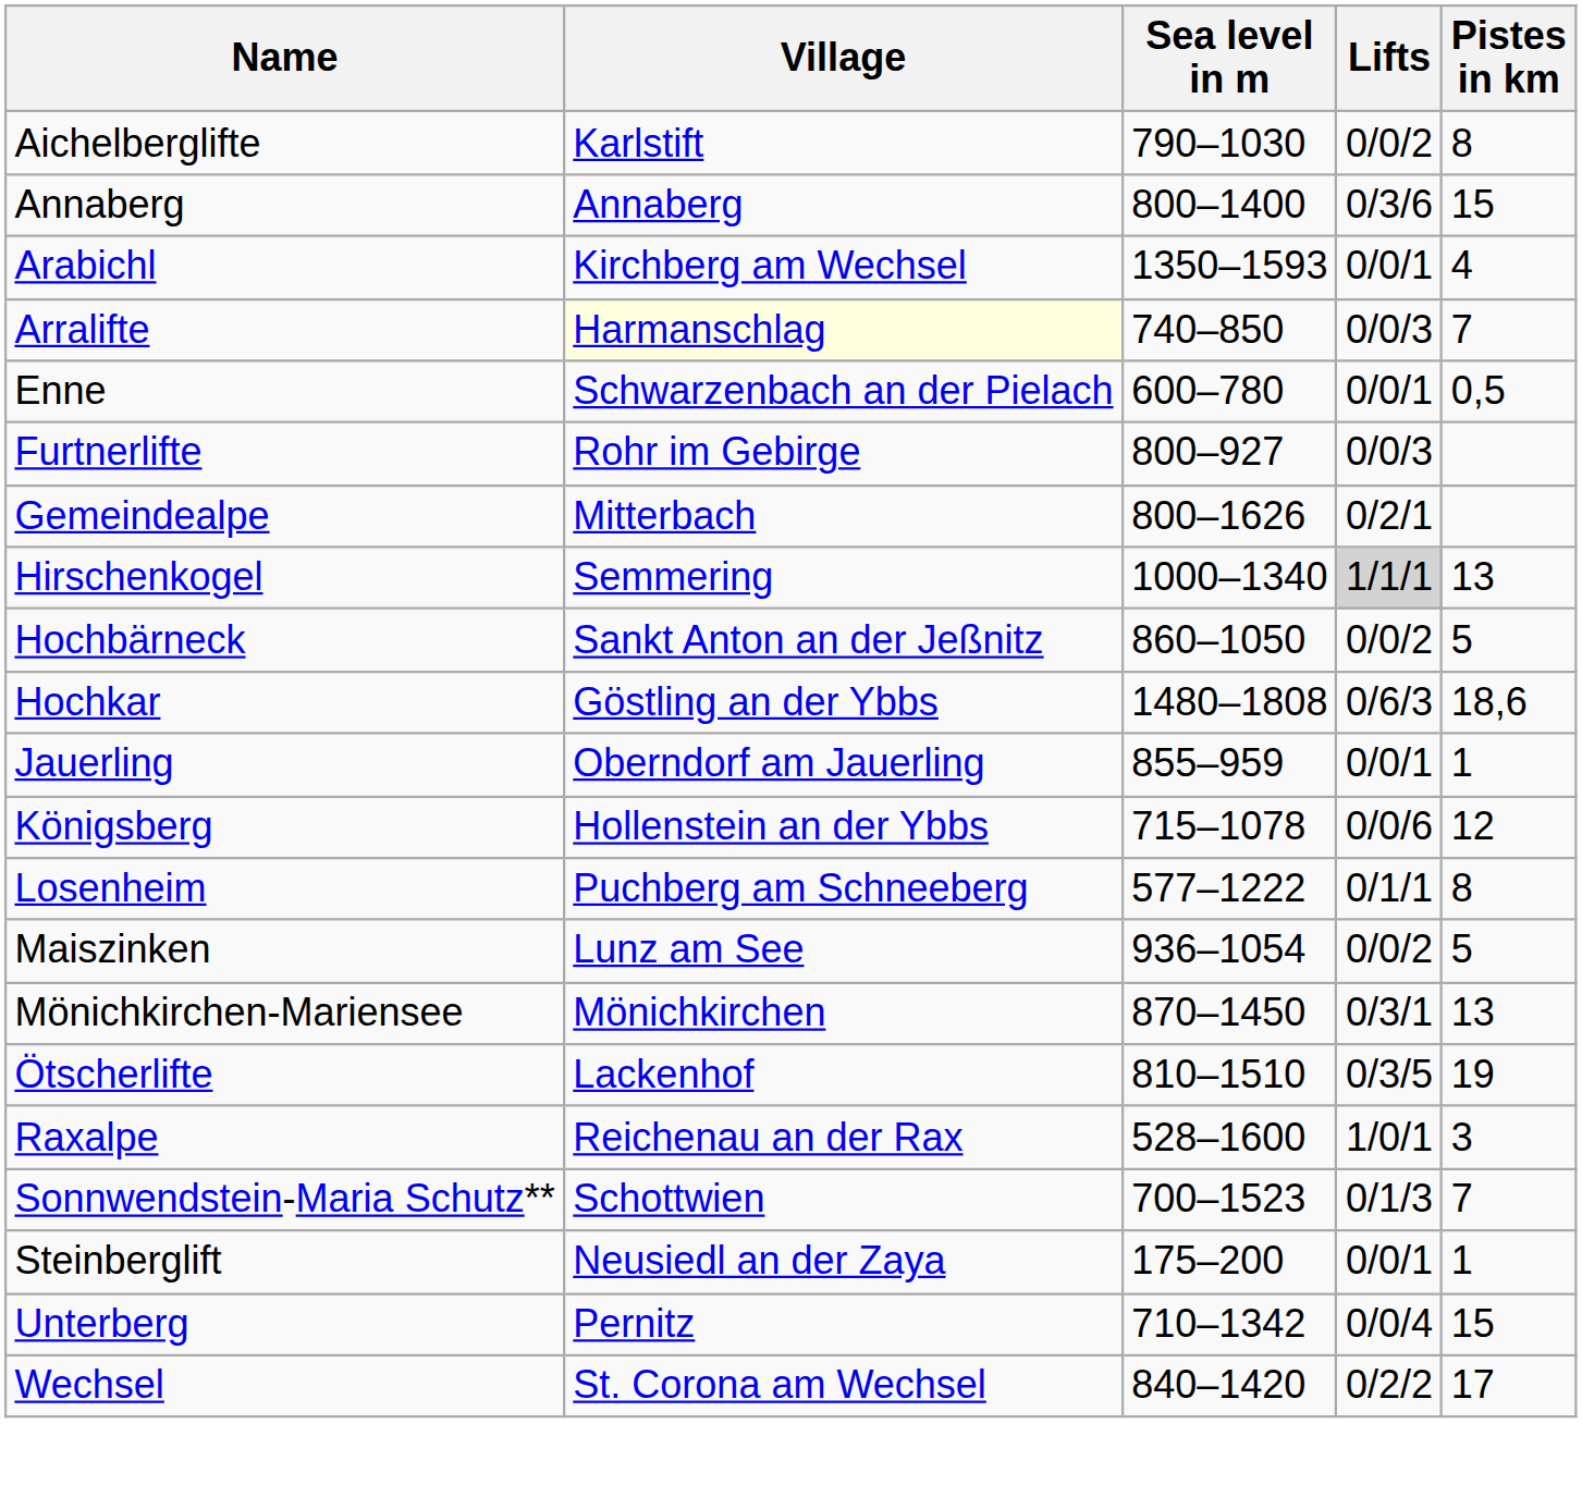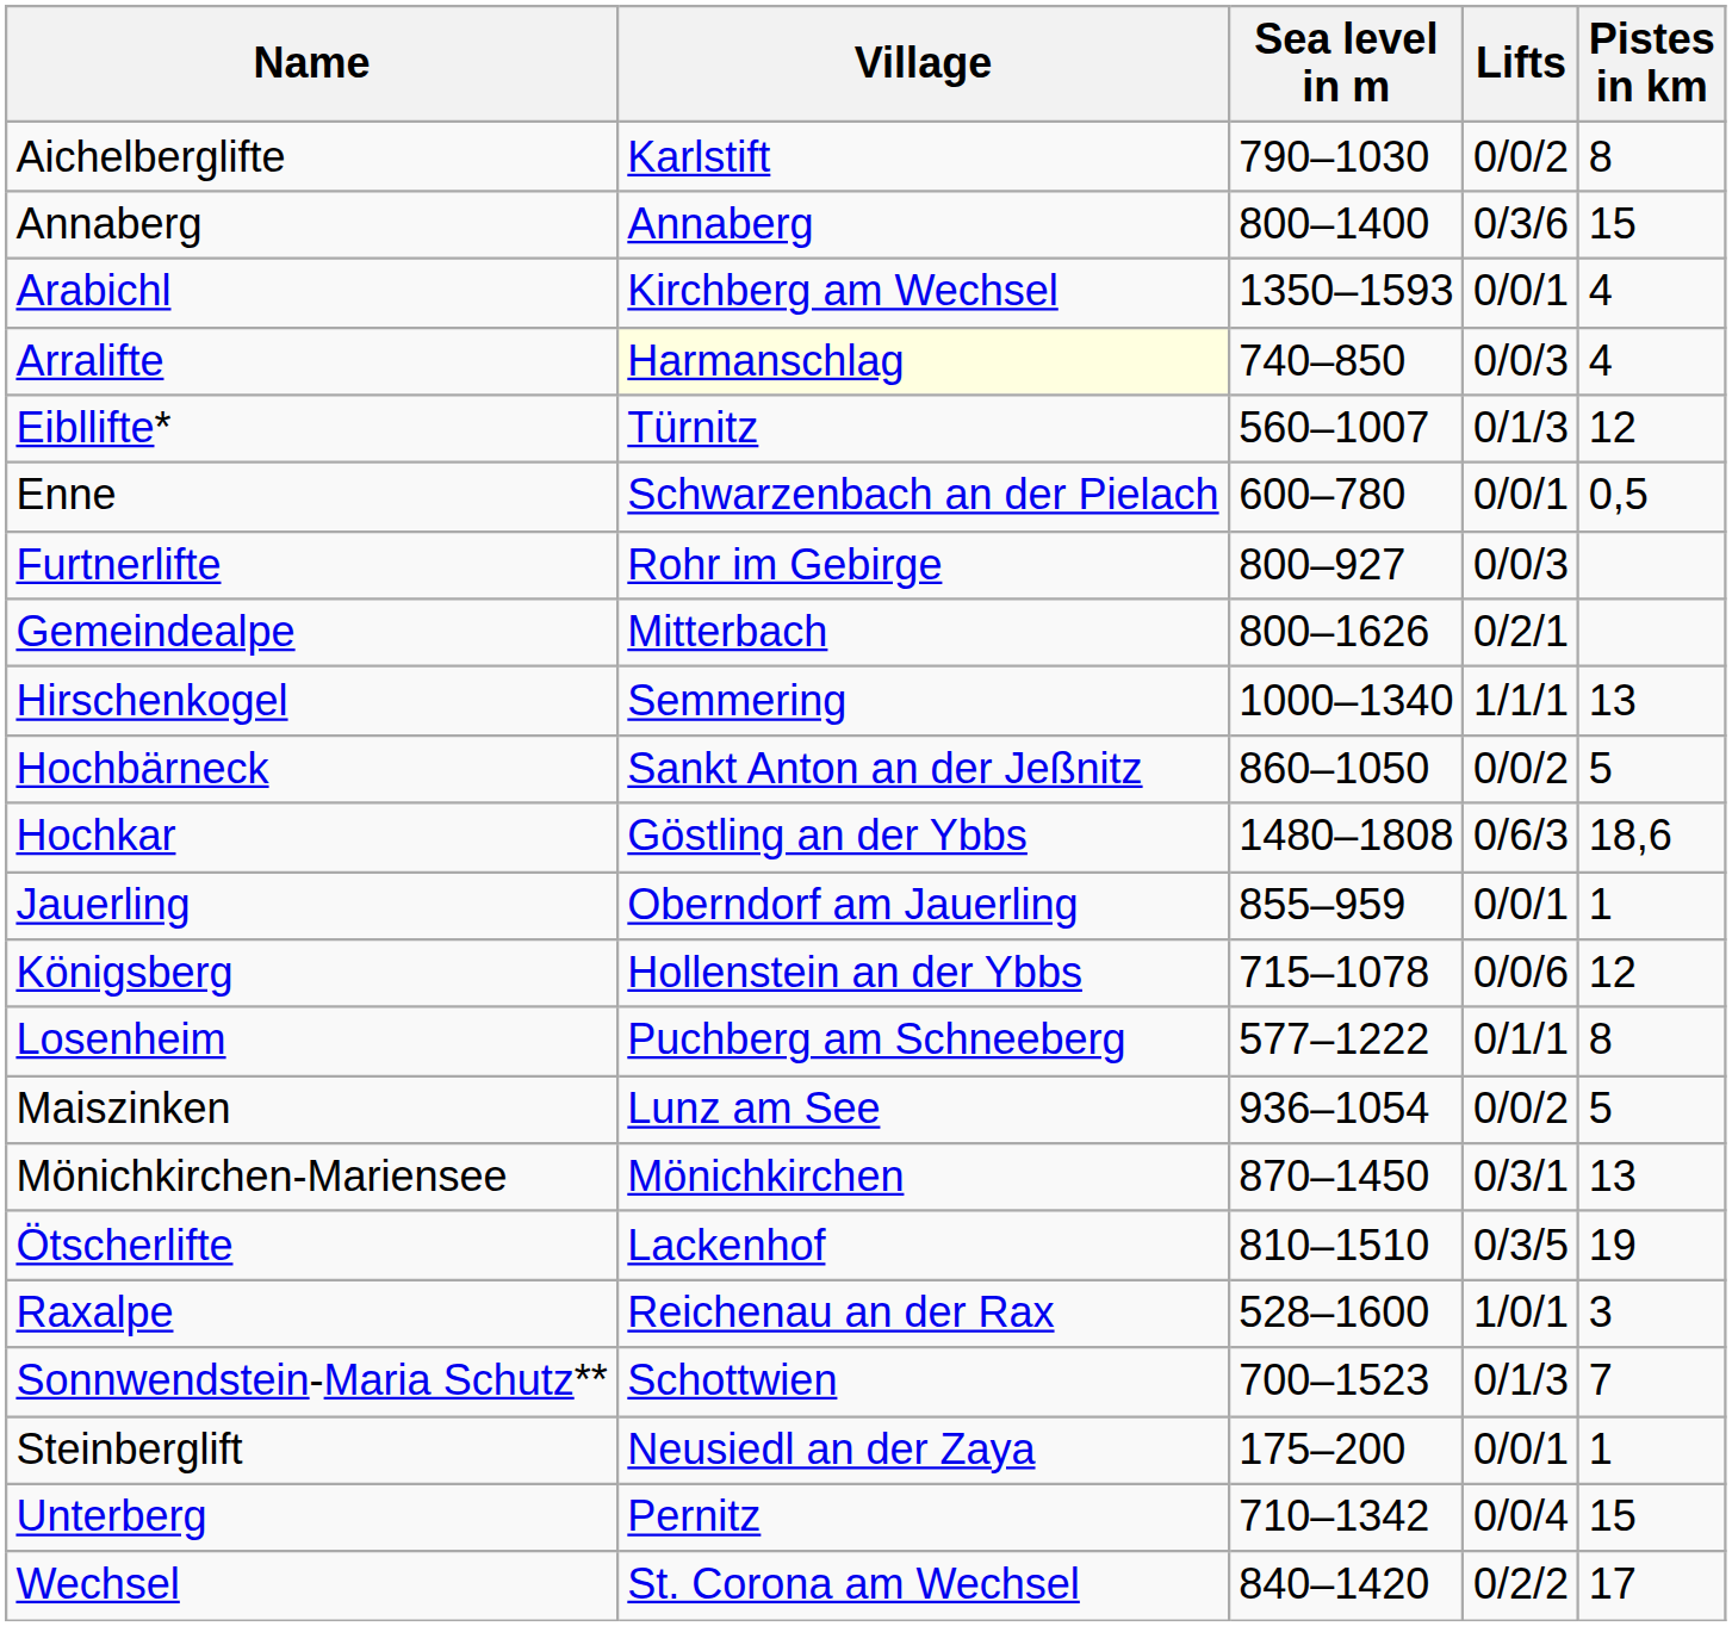Arralifte | Pistes in km: 7 -> 4
+ row: Eibllifte* | Türnitz | 560–1007 | 0/1/3 | 12
Hirschenkogel | Lifts: lightgrey background -> no background
